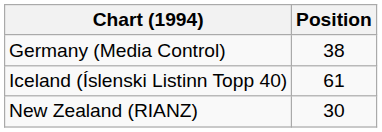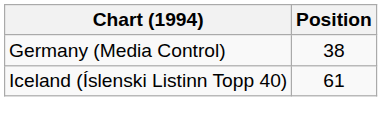- row: New Zealand (RIANZ) | 30
